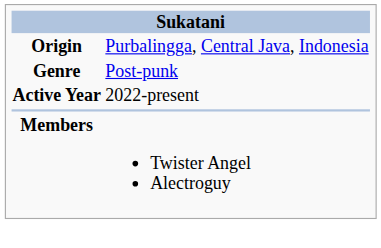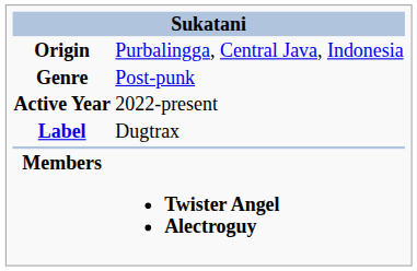+ row: Label | Dugtrax
Members | column 2: normal -> bold
